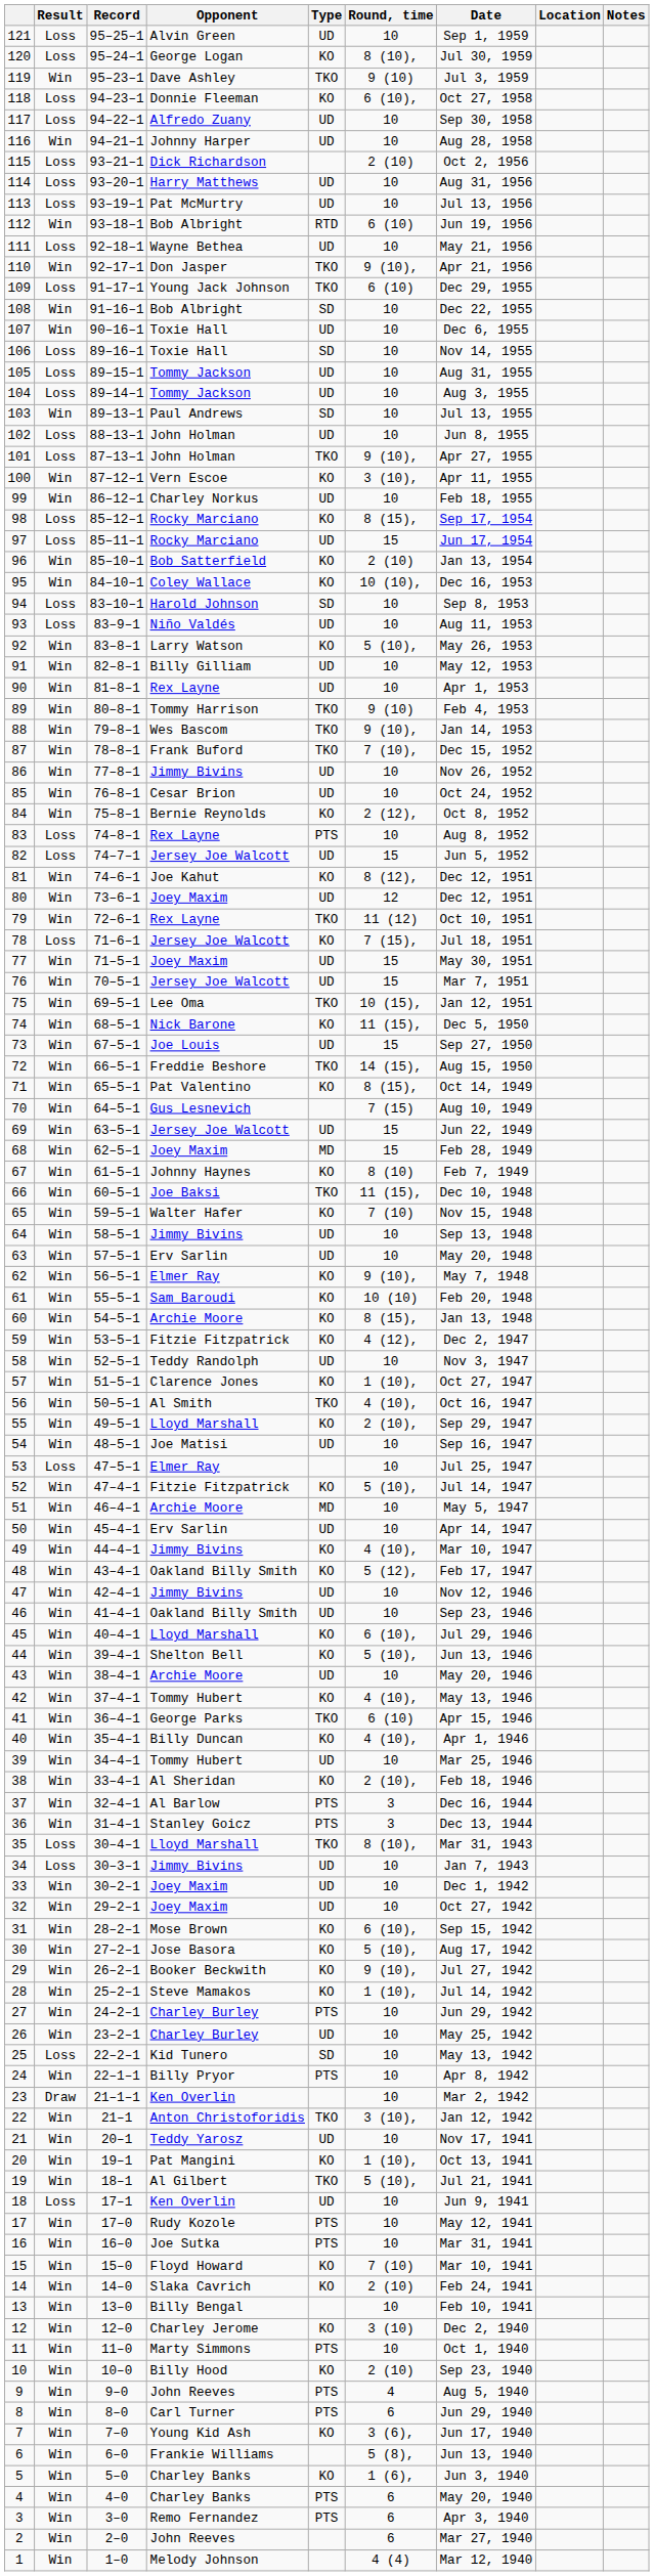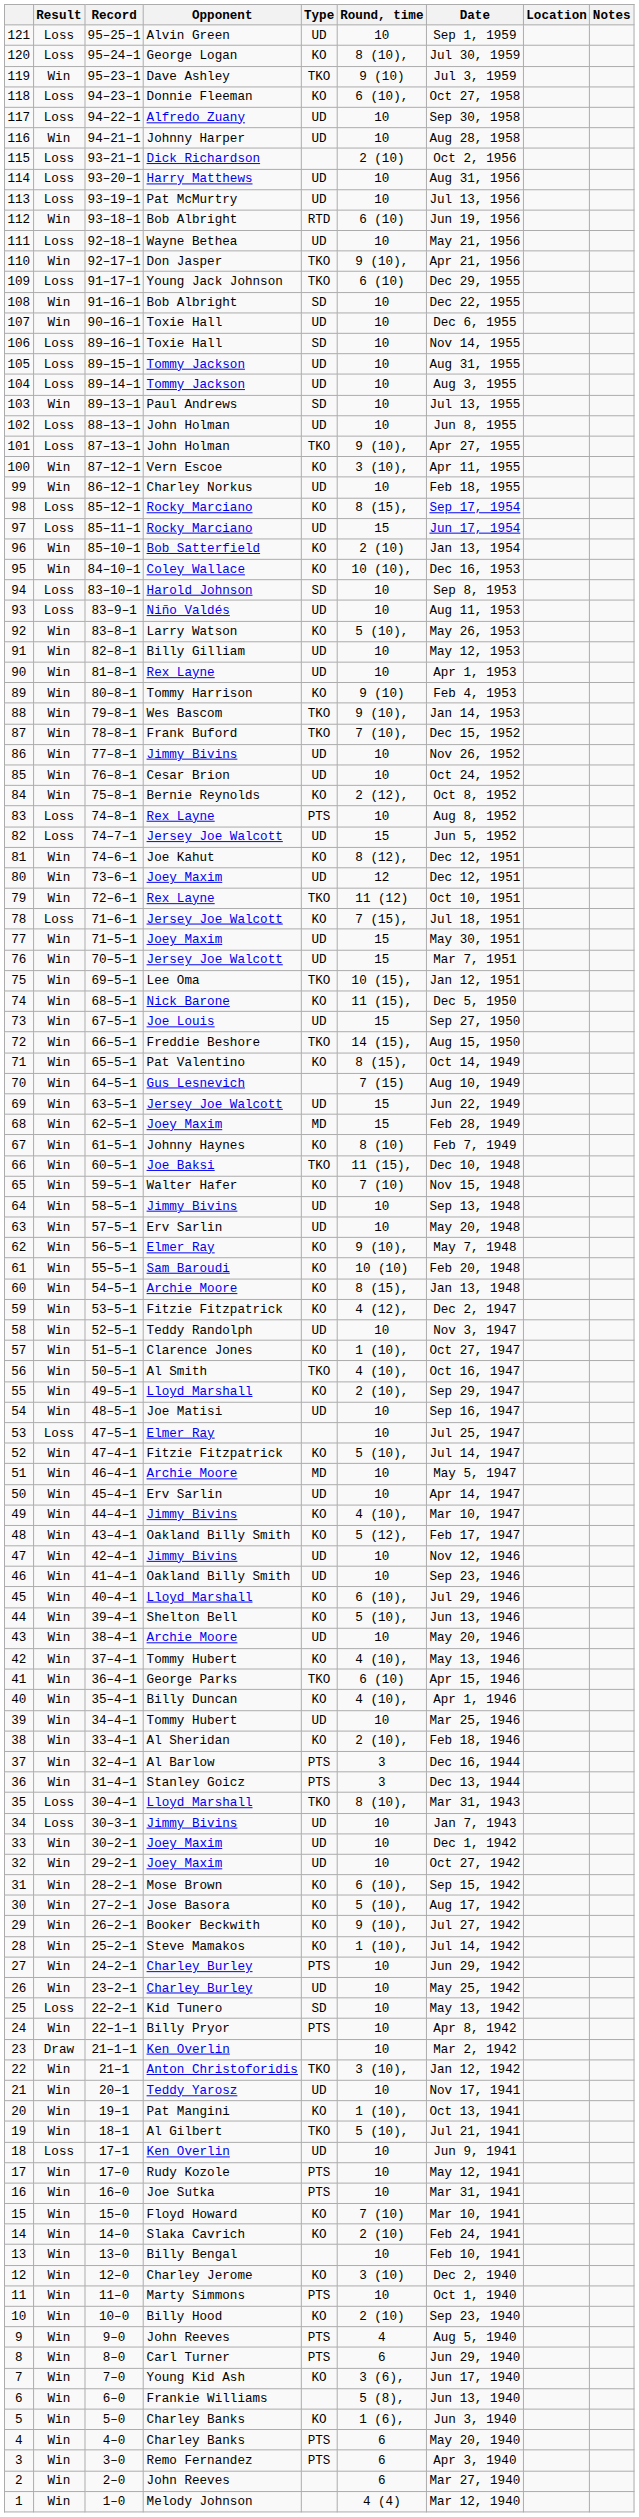89 | Type: TKO -> KO
